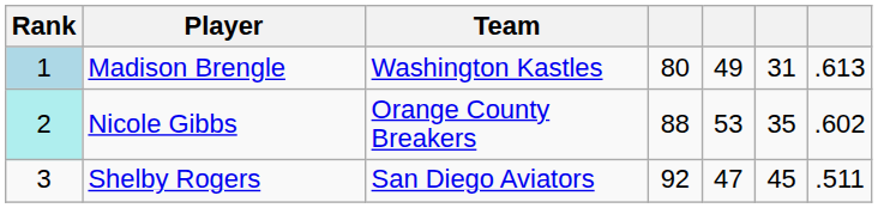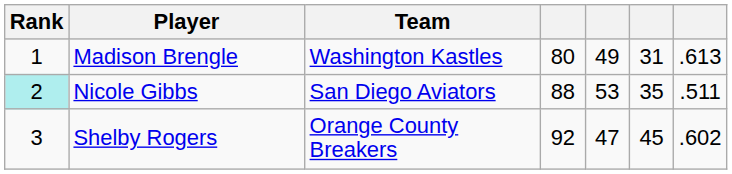Madison Brengle | Rank: lightblue background -> no background
Nicole Gibbs | Team: Orange County Breakers -> San Diego Aviators
Nicole Gibbs | column 7: .602 -> .511
Shelby Rogers | Team: San Diego Aviators -> Orange County Breakers
Shelby Rogers | column 7: .511 -> .602
